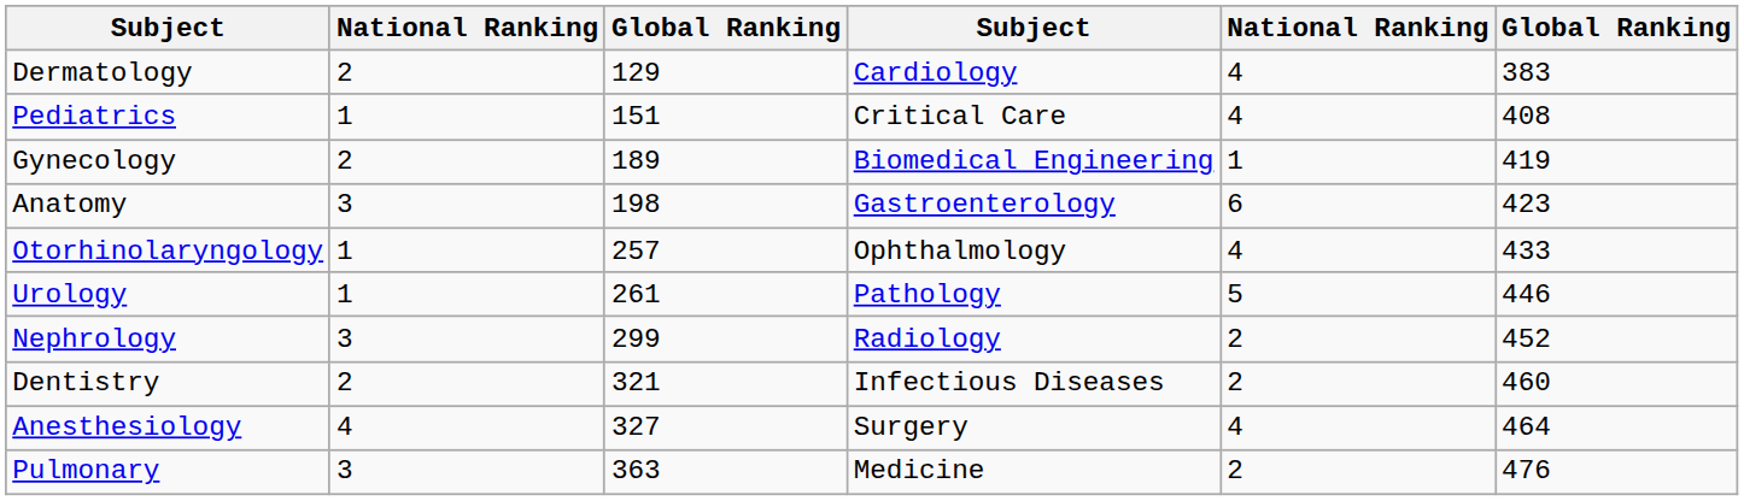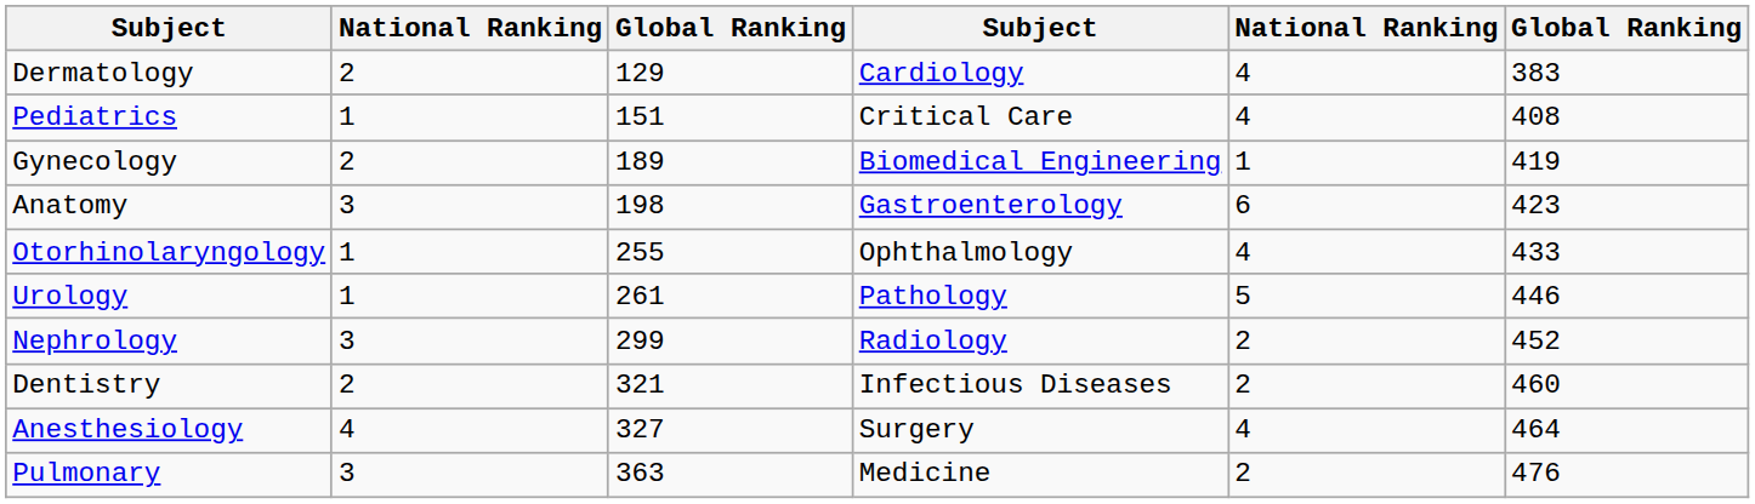Otorhinolaryngology | column 3: 257 -> 255
